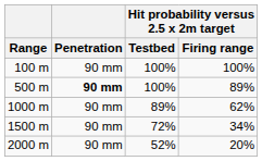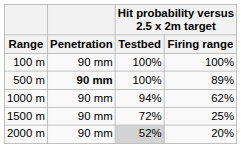1000 m | Hit probability versus 2.5 x 2m target / Testbed: 89% -> 94%
1500 m | Hit probability versus 2.5 x 2m target / Firing range: 34% -> 25%
2000 m | Hit probability versus 2.5 x 2m target / Testbed: no background -> lightgrey background
